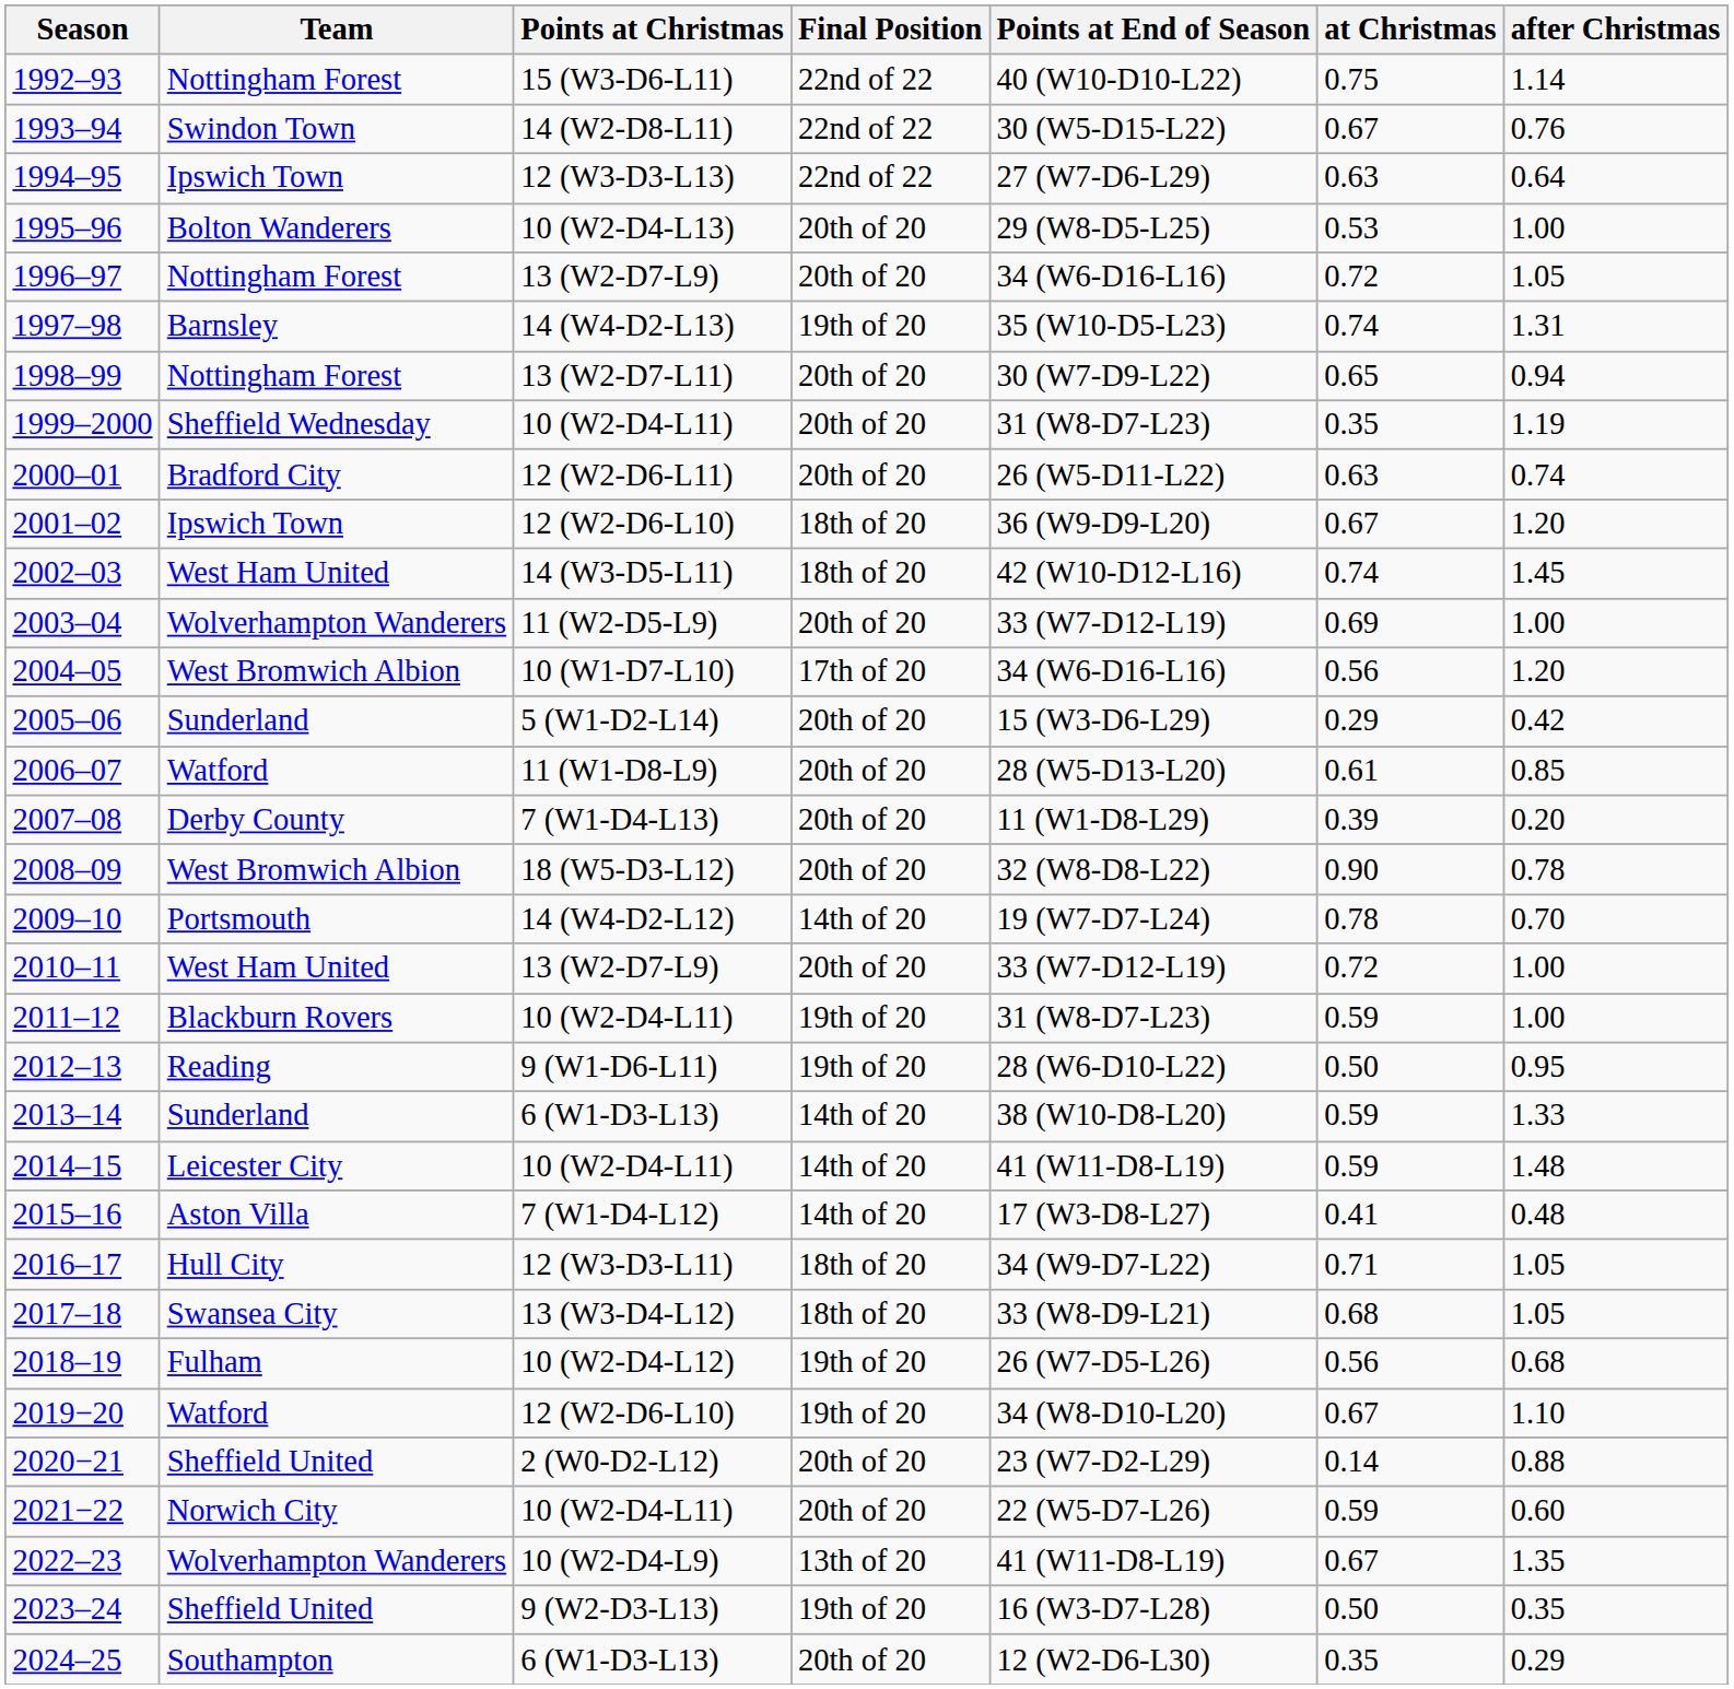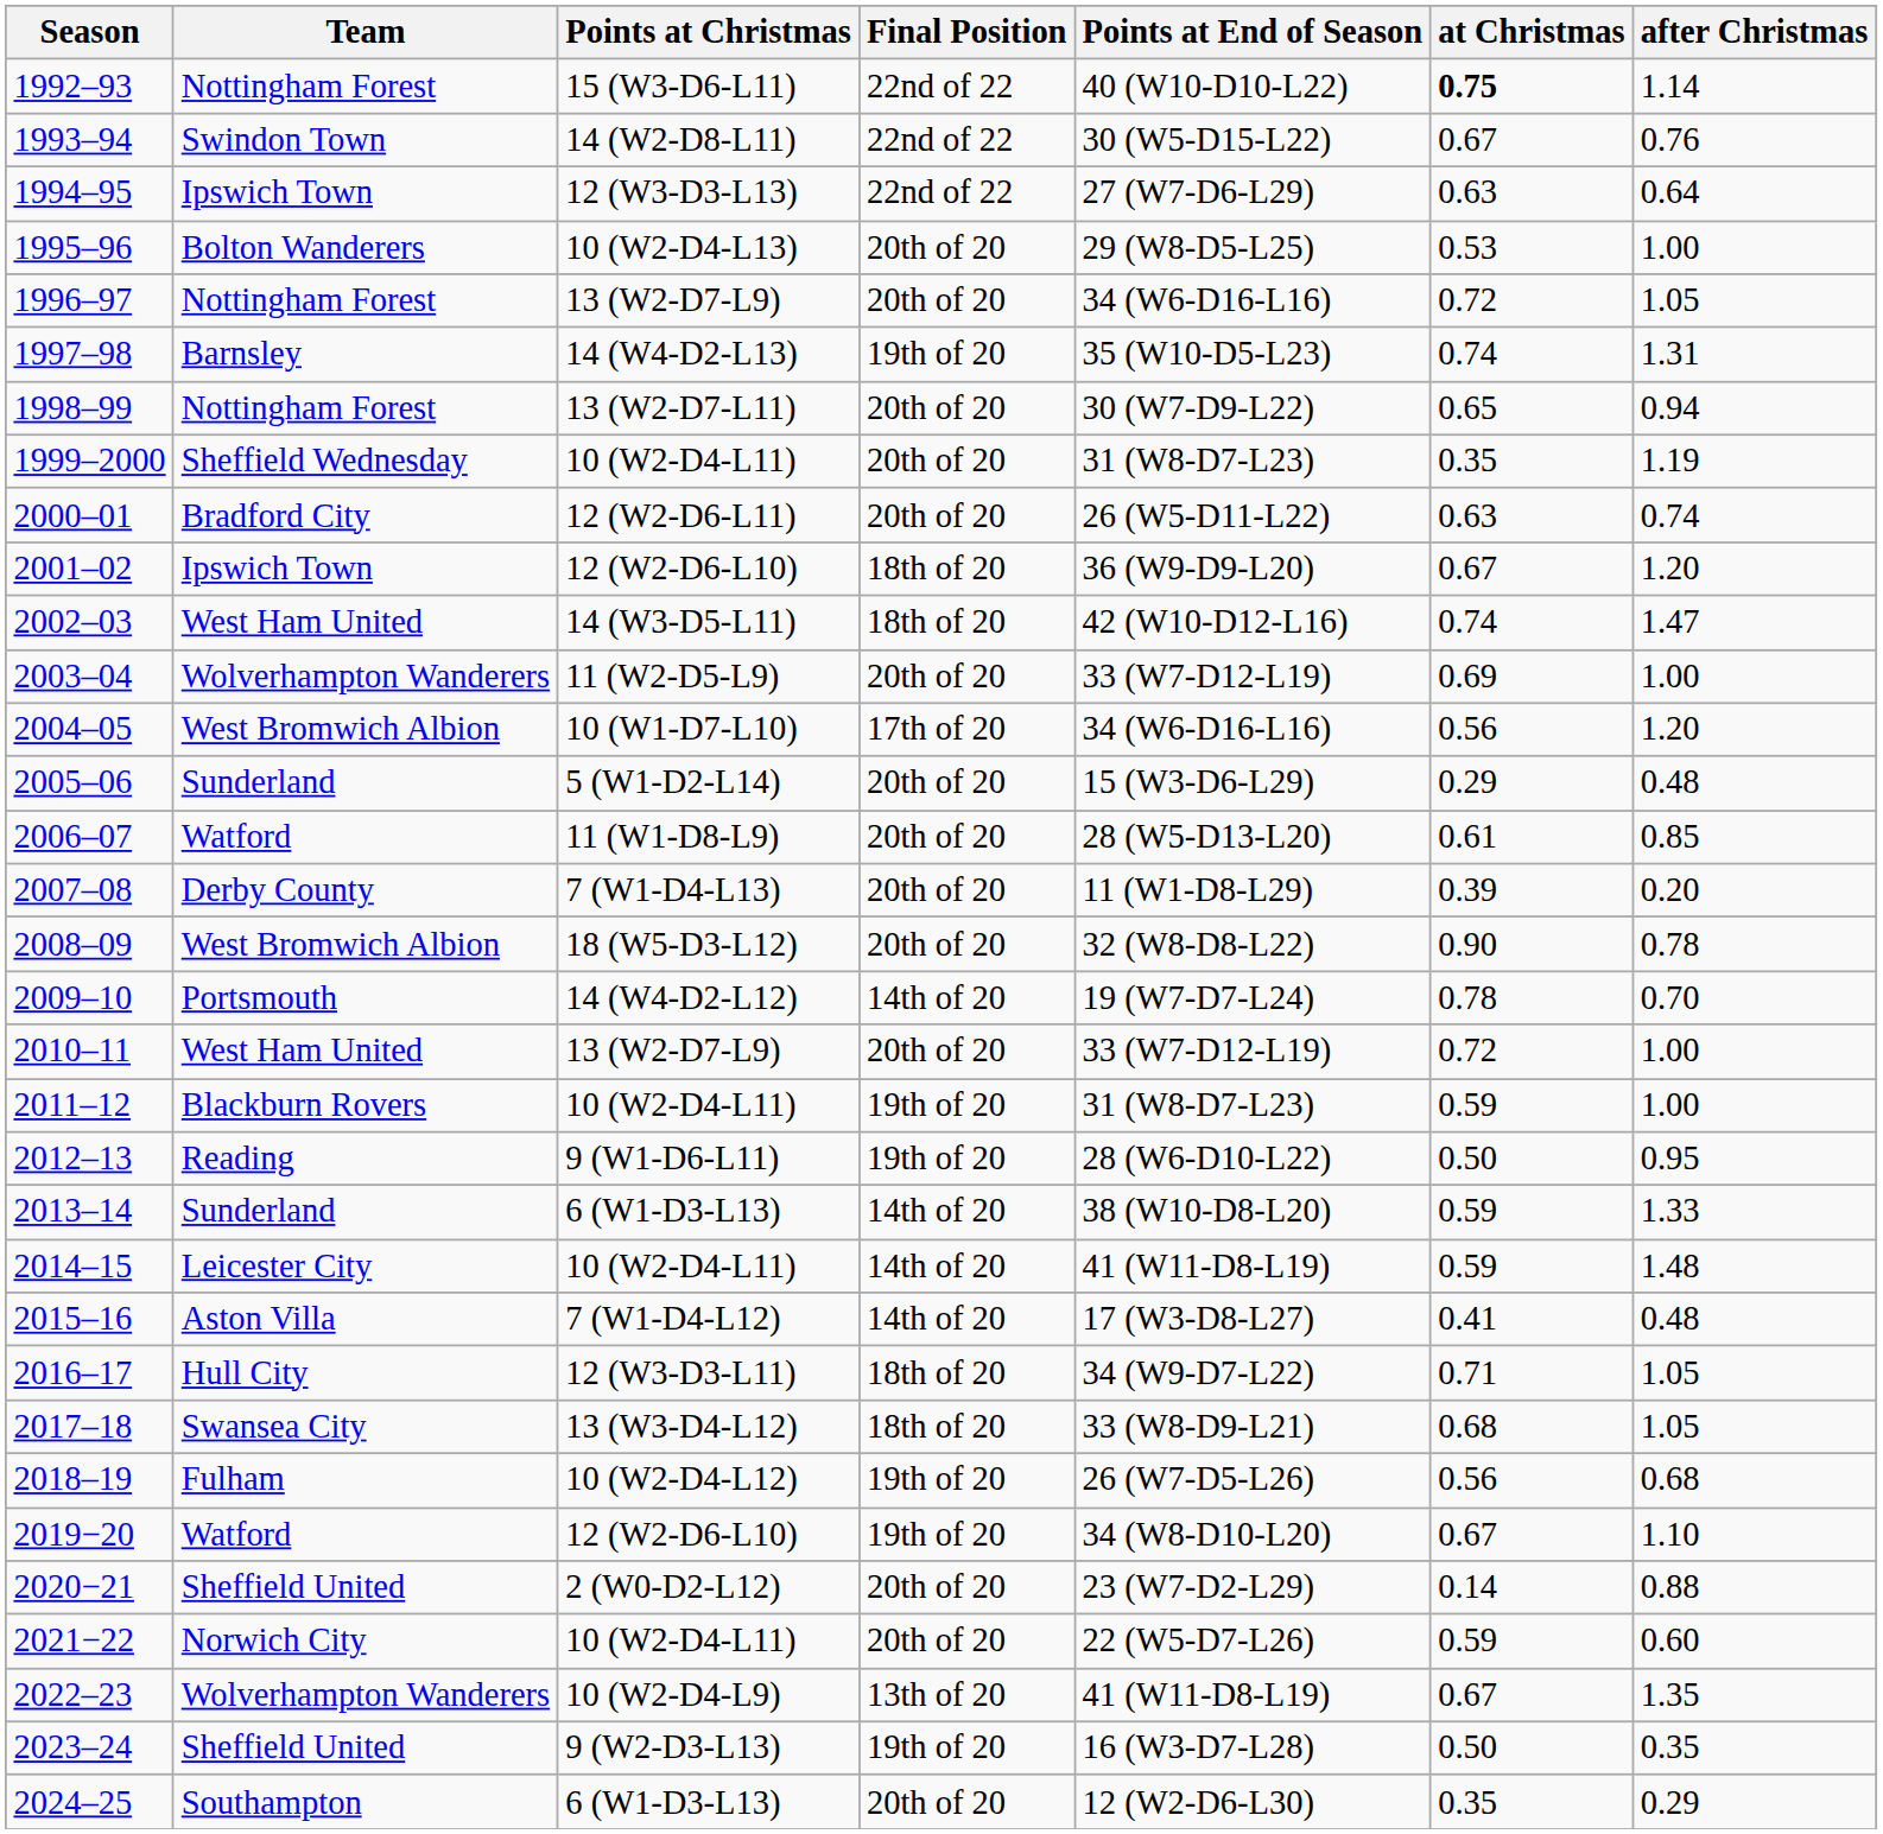1992–93 | at Christmas: normal -> bold
2002–03 | after Christmas: 1.45 -> 1.47
2005–06 | after Christmas: 0.42 -> 0.48
